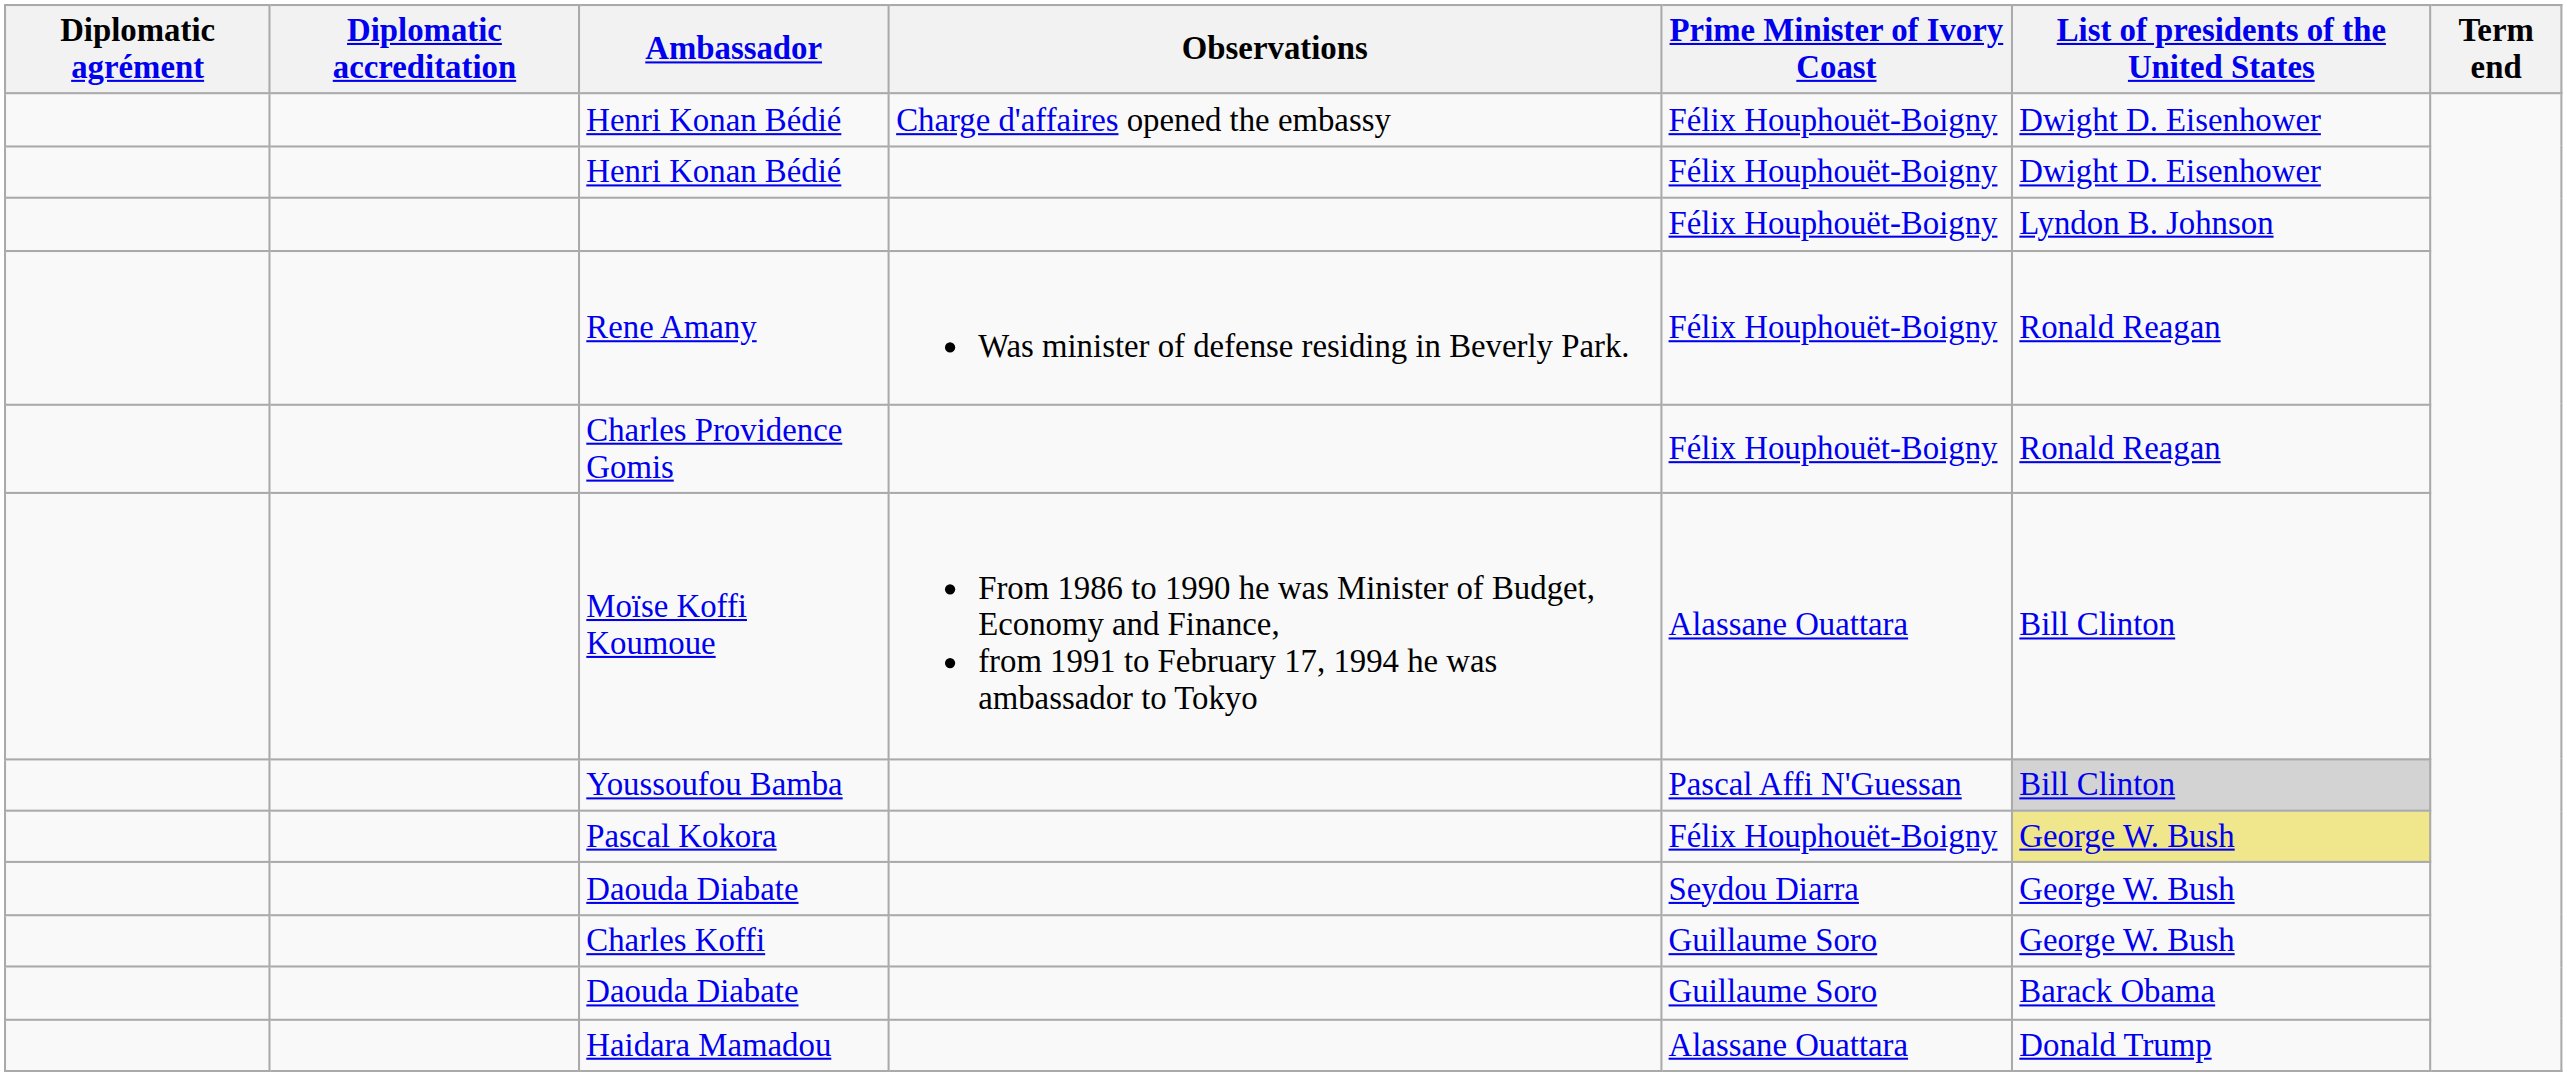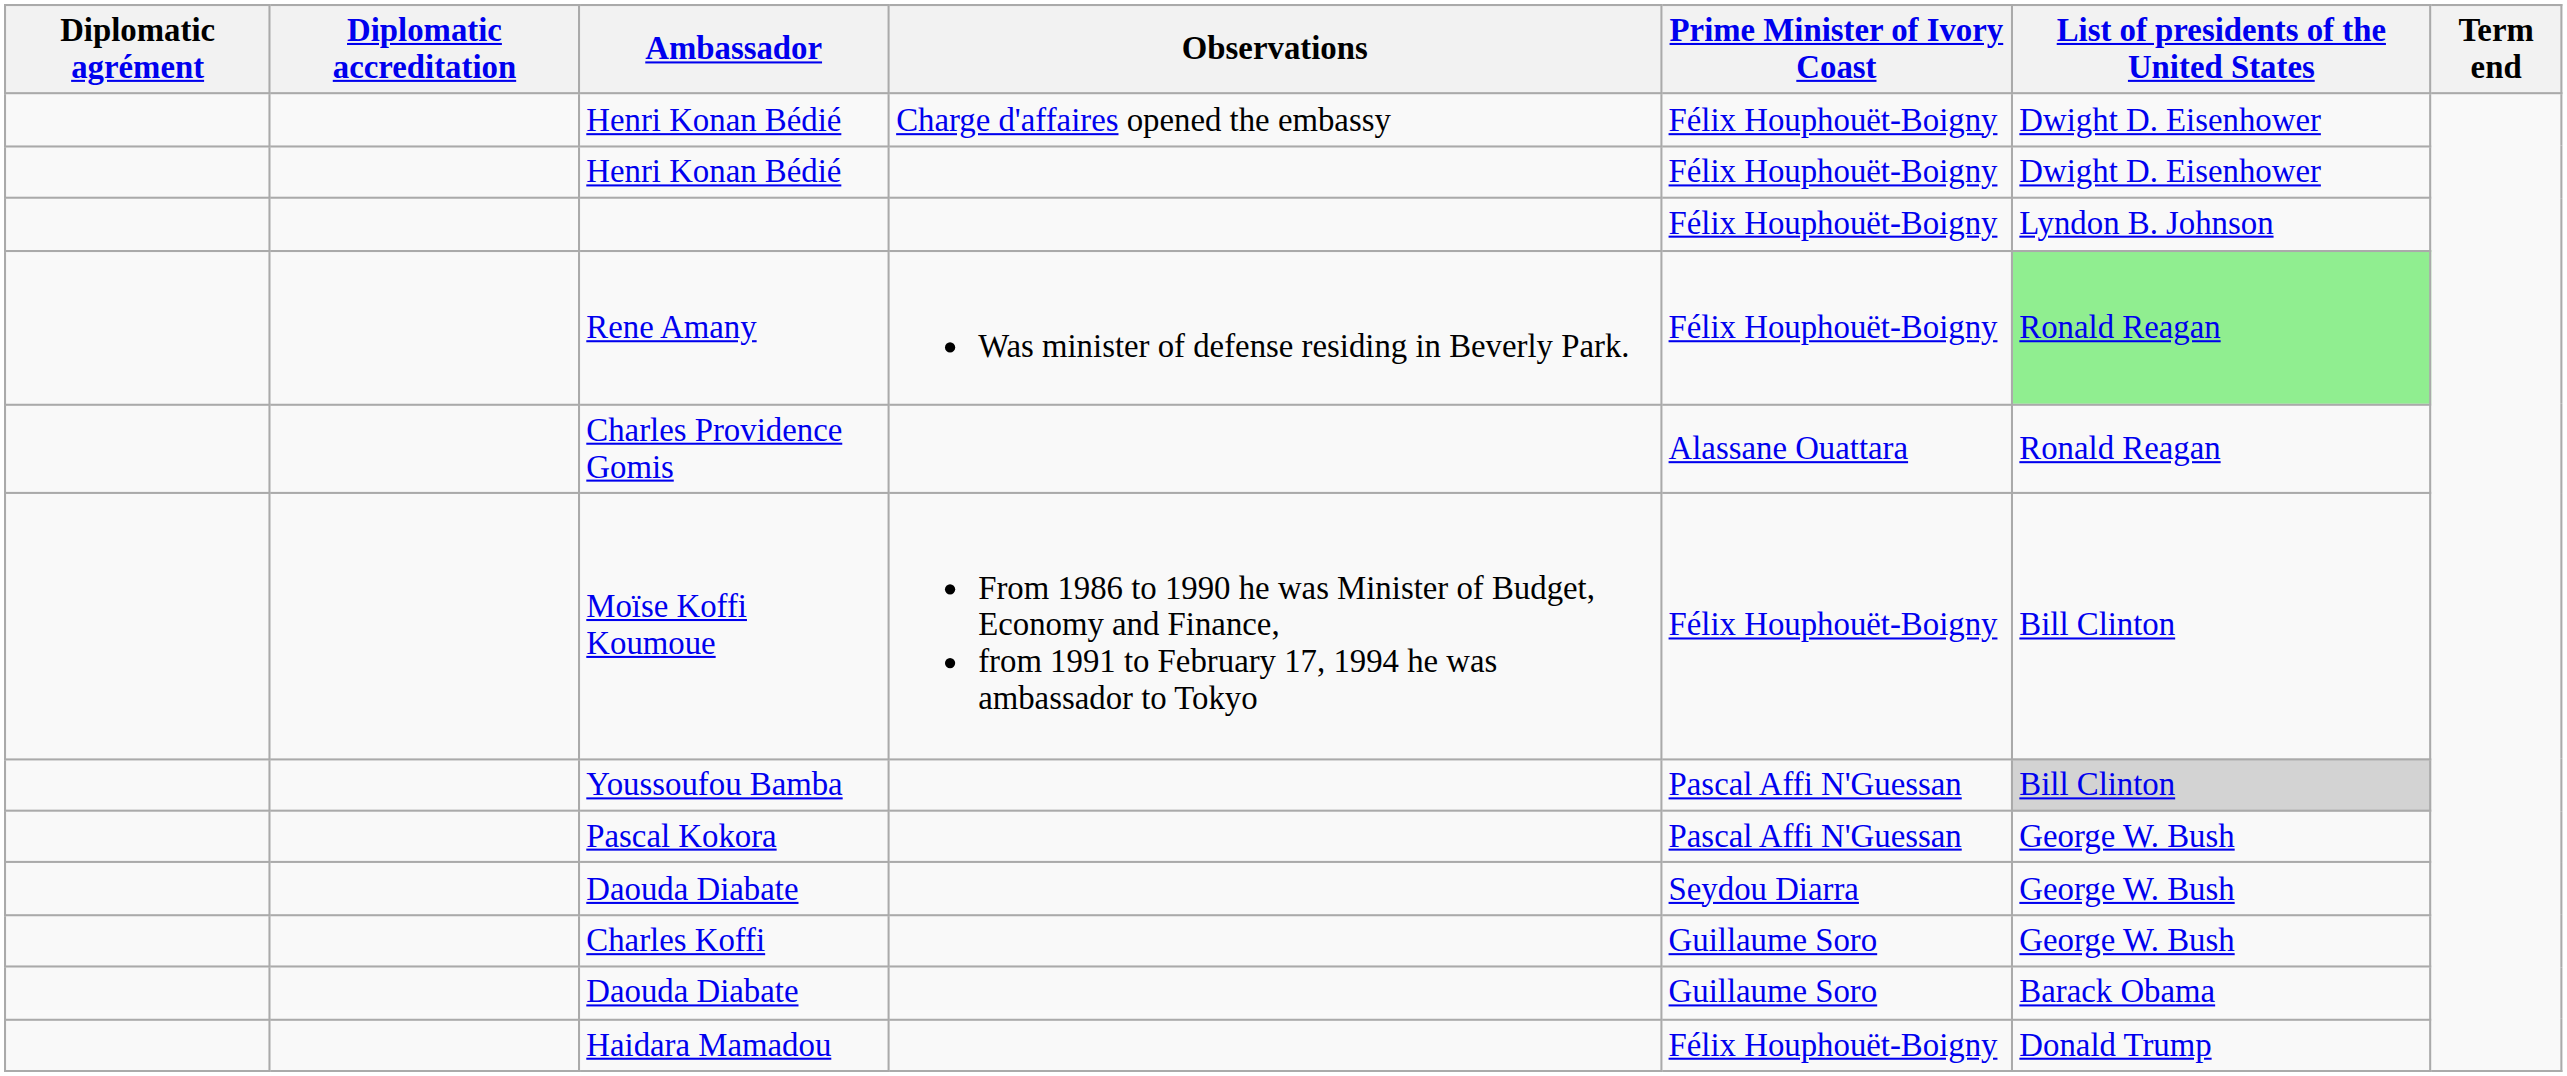Rene Amany | List of presidents of the United States: no background -> lightgreen background
Charles Providence Gomis | Prime Minister of Ivory Coast: Félix Houphouët-Boigny -> Alassane Ouattara
Moïse Koffi Koumoue | Prime Minister of Ivory Coast: Alassane Ouattara -> Félix Houphouët-Boigny
Pascal Kokora | Prime Minister of Ivory Coast: Félix Houphouët-Boigny -> Pascal Affi N'Guessan
Pascal Kokora | List of presidents of the United States: khaki background -> no background
Haidara Mamadou | Prime Minister of Ivory Coast: Alassane Ouattara -> Félix Houphouët-Boigny
